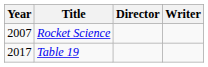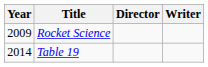Rocket Science | Year: 2007 -> 2009
Table 19 | Year: 2017 -> 2014
